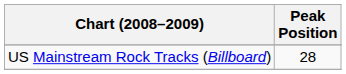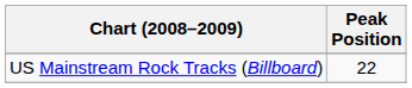US Mainstream Rock Tracks (Billboard) | Peak Position: 28 -> 22
